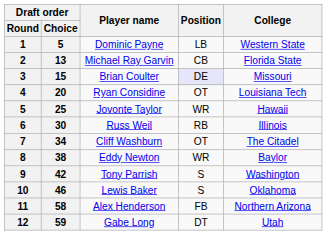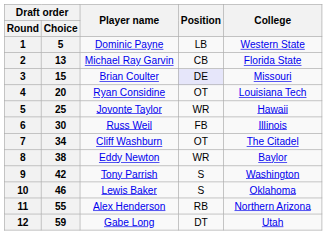Russ Weil | Position: RB -> FB
Alex Henderson | Draft order / Choice: 58 -> 55
Alex Henderson | Position: FB -> RB
